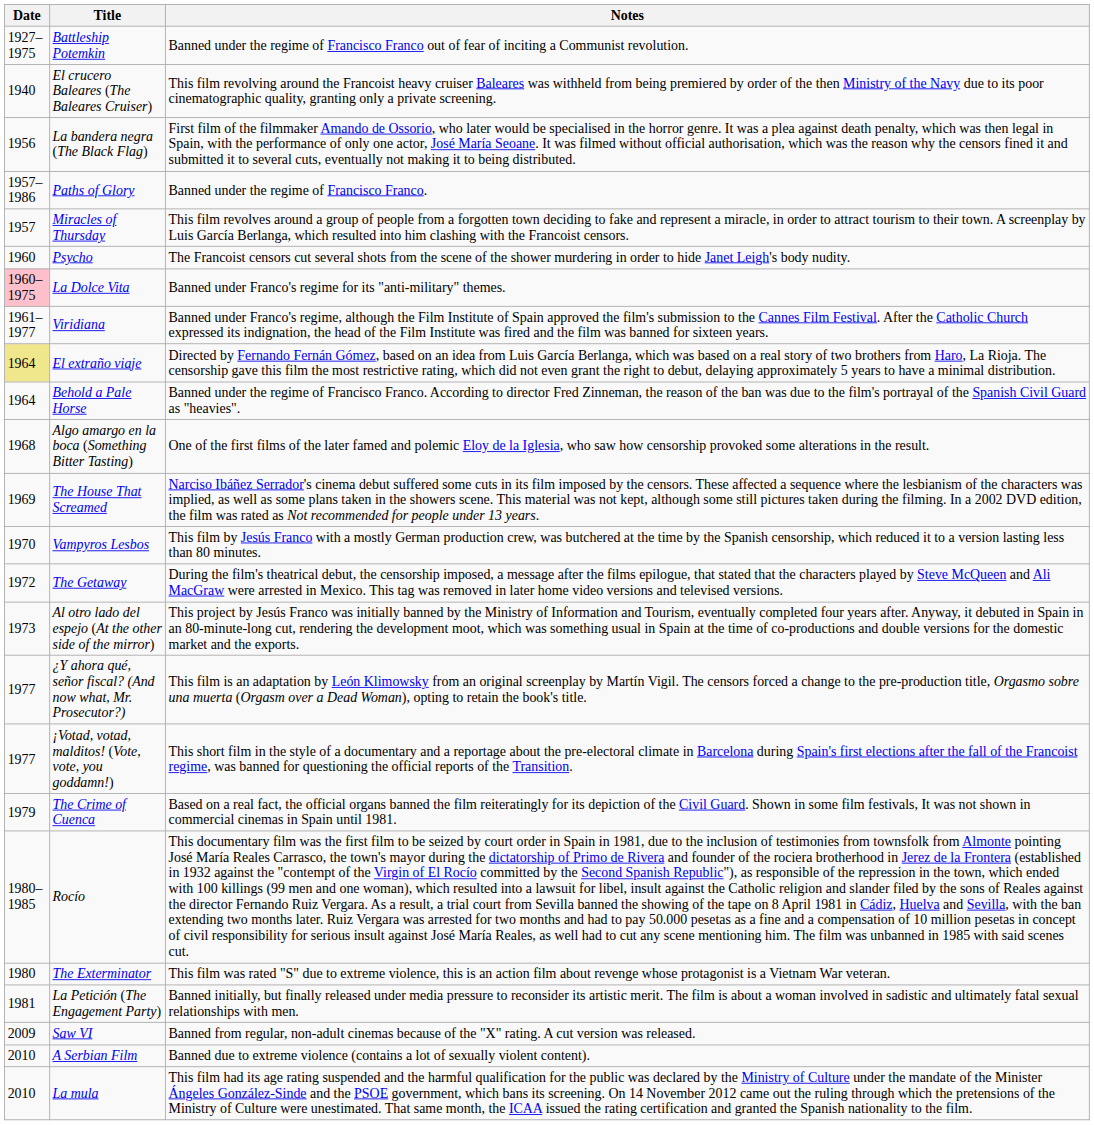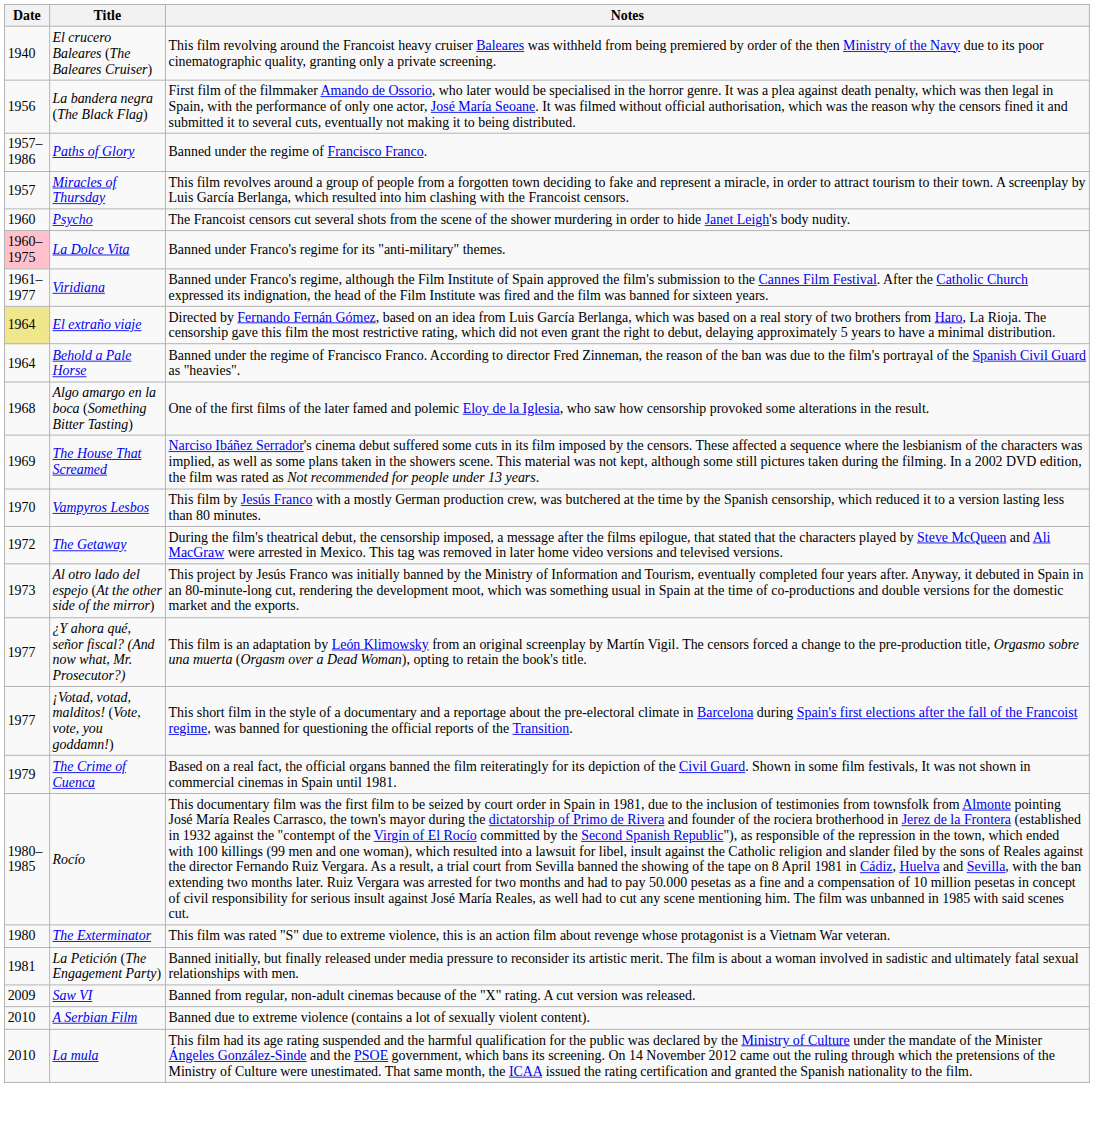- row: 1927–1975 | Battleship Potemkin | Banned under the regime of Francisco Franco out of fear of inciting a Communist revolution.
